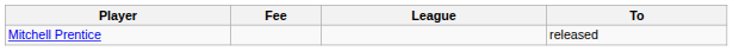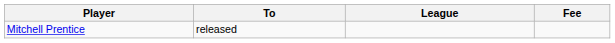columns swapped: To <-> Fee
